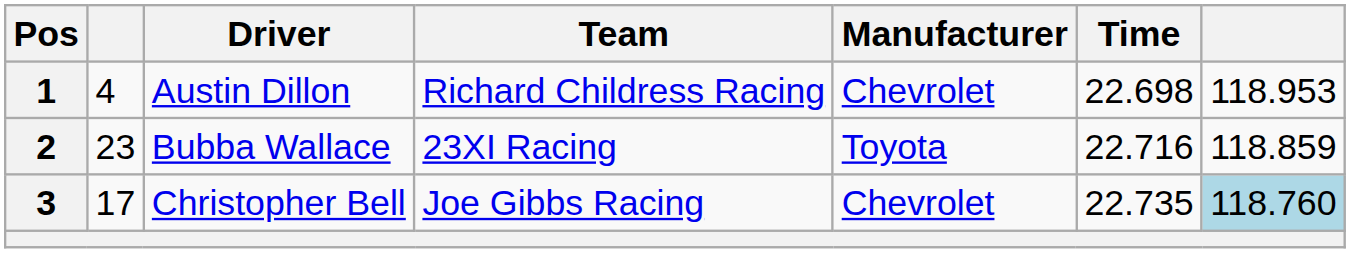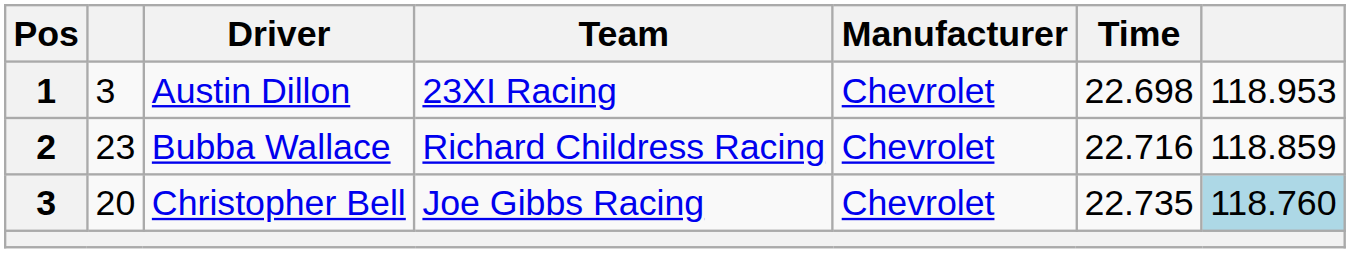Austin Dillon | column 2: 4 -> 3
Austin Dillon | Team: Richard Childress Racing -> 23XI Racing
Bubba Wallace | Team: 23XI Racing -> Richard Childress Racing
Bubba Wallace | Manufacturer: Toyota -> Chevrolet
Christopher Bell | column 2: 17 -> 20
